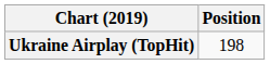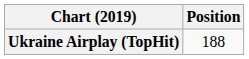Ukraine Airplay (TopHit) | Position: 198 -> 188
